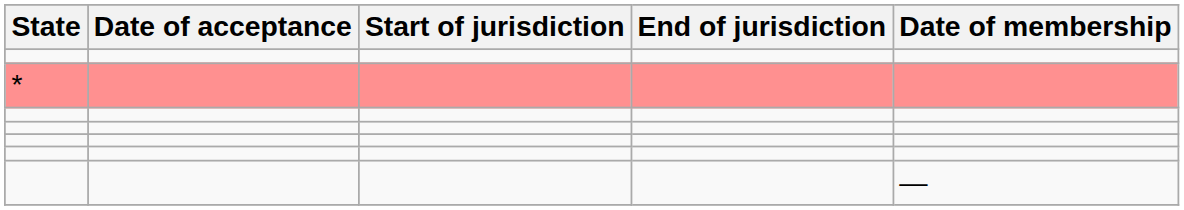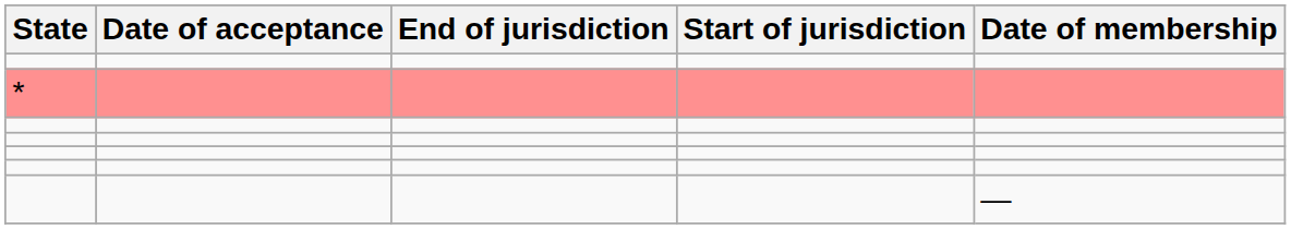columns swapped: Start of jurisdiction <-> End of jurisdiction
